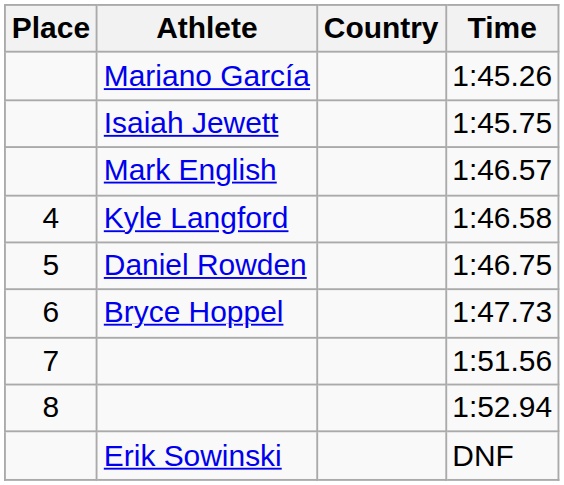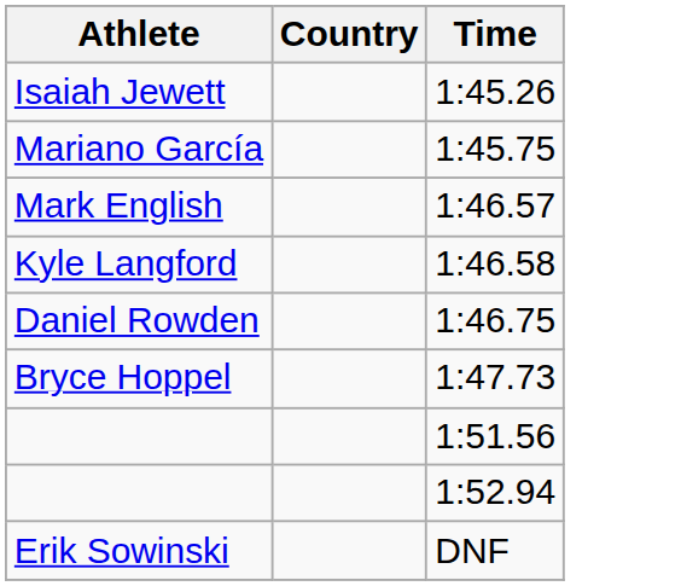- column: Place | 4 | 5 | 6 | 7 | 8
1:45.26 | Athlete: Mariano García -> Isaiah Jewett
1:45.75 | Athlete: Isaiah Jewett -> Mariano García
